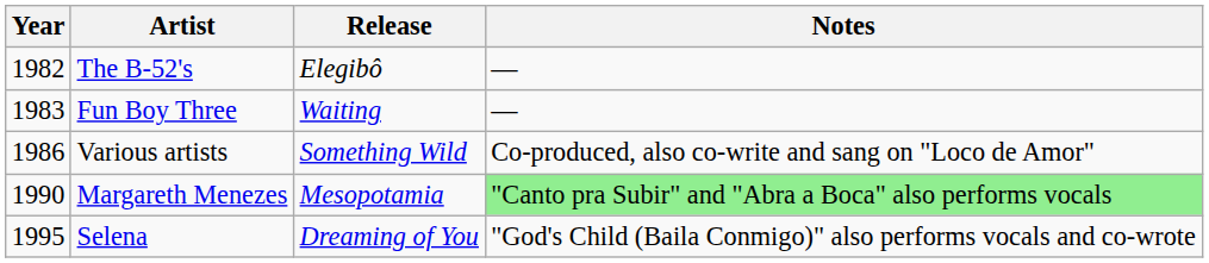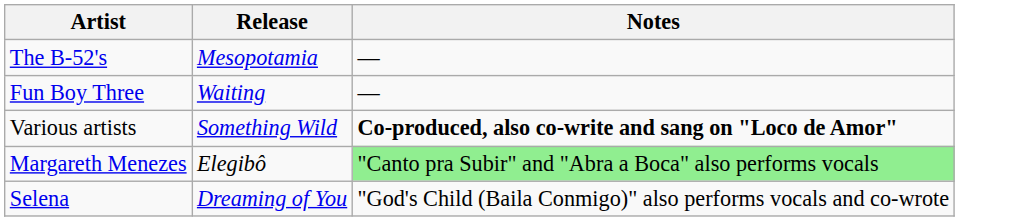- column: Year | 1982 | 1983 | 1986 | 1990 | 1995
The B-52's | Release: Elegibô -> Mesopotamia
Various artists | Notes: normal -> bold
Margareth Menezes | Release: Mesopotamia -> Elegibô
